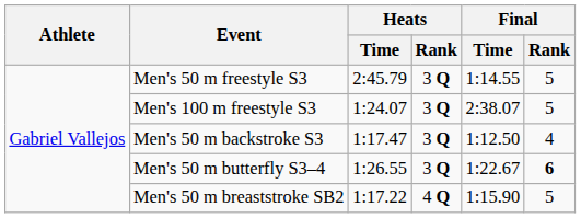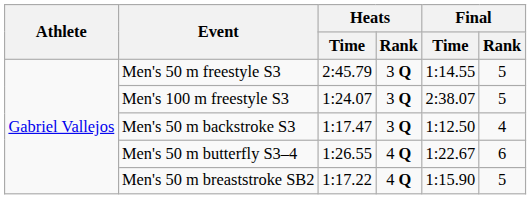Men's 50 m butterfly S3–4 | Heats / Rank: 3 Q -> 4 Q
Men's 50 m butterfly S3–4 | Final / Rank: bold -> normal
